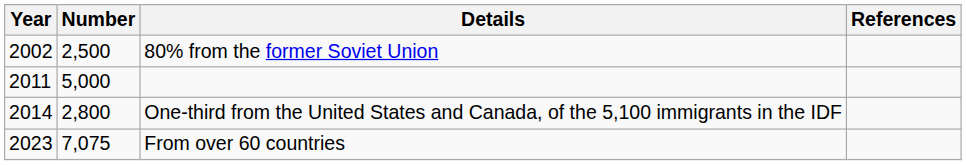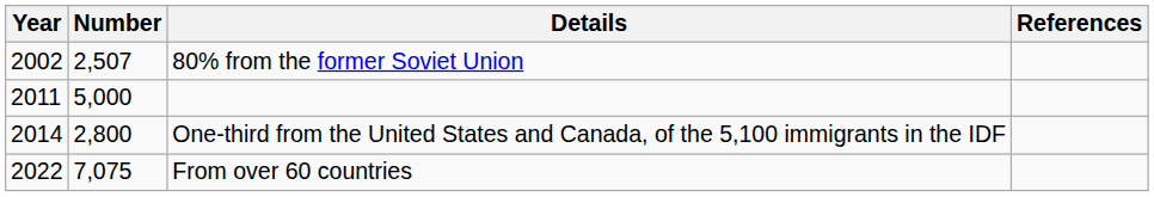80% from the former Soviet Union | Number: 2,500 -> 2,507
From over 60 countries | Year: 2023 -> 2022
